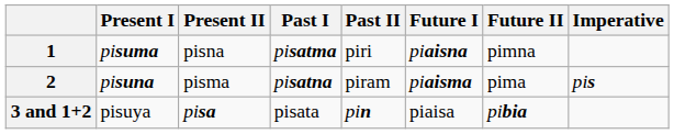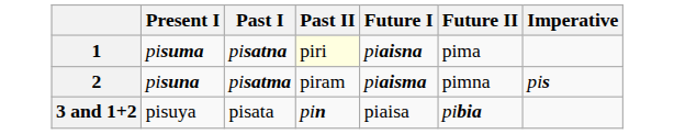- column: Present II | pisna | pisma | pisa
1 | Past I: pisatma -> pisatna
1 | Past II: no background -> lightyellow background
1 | Future II: pimna -> pima
2 | Past I: pisatna -> pisatma
2 | Future II: pima -> pimna
